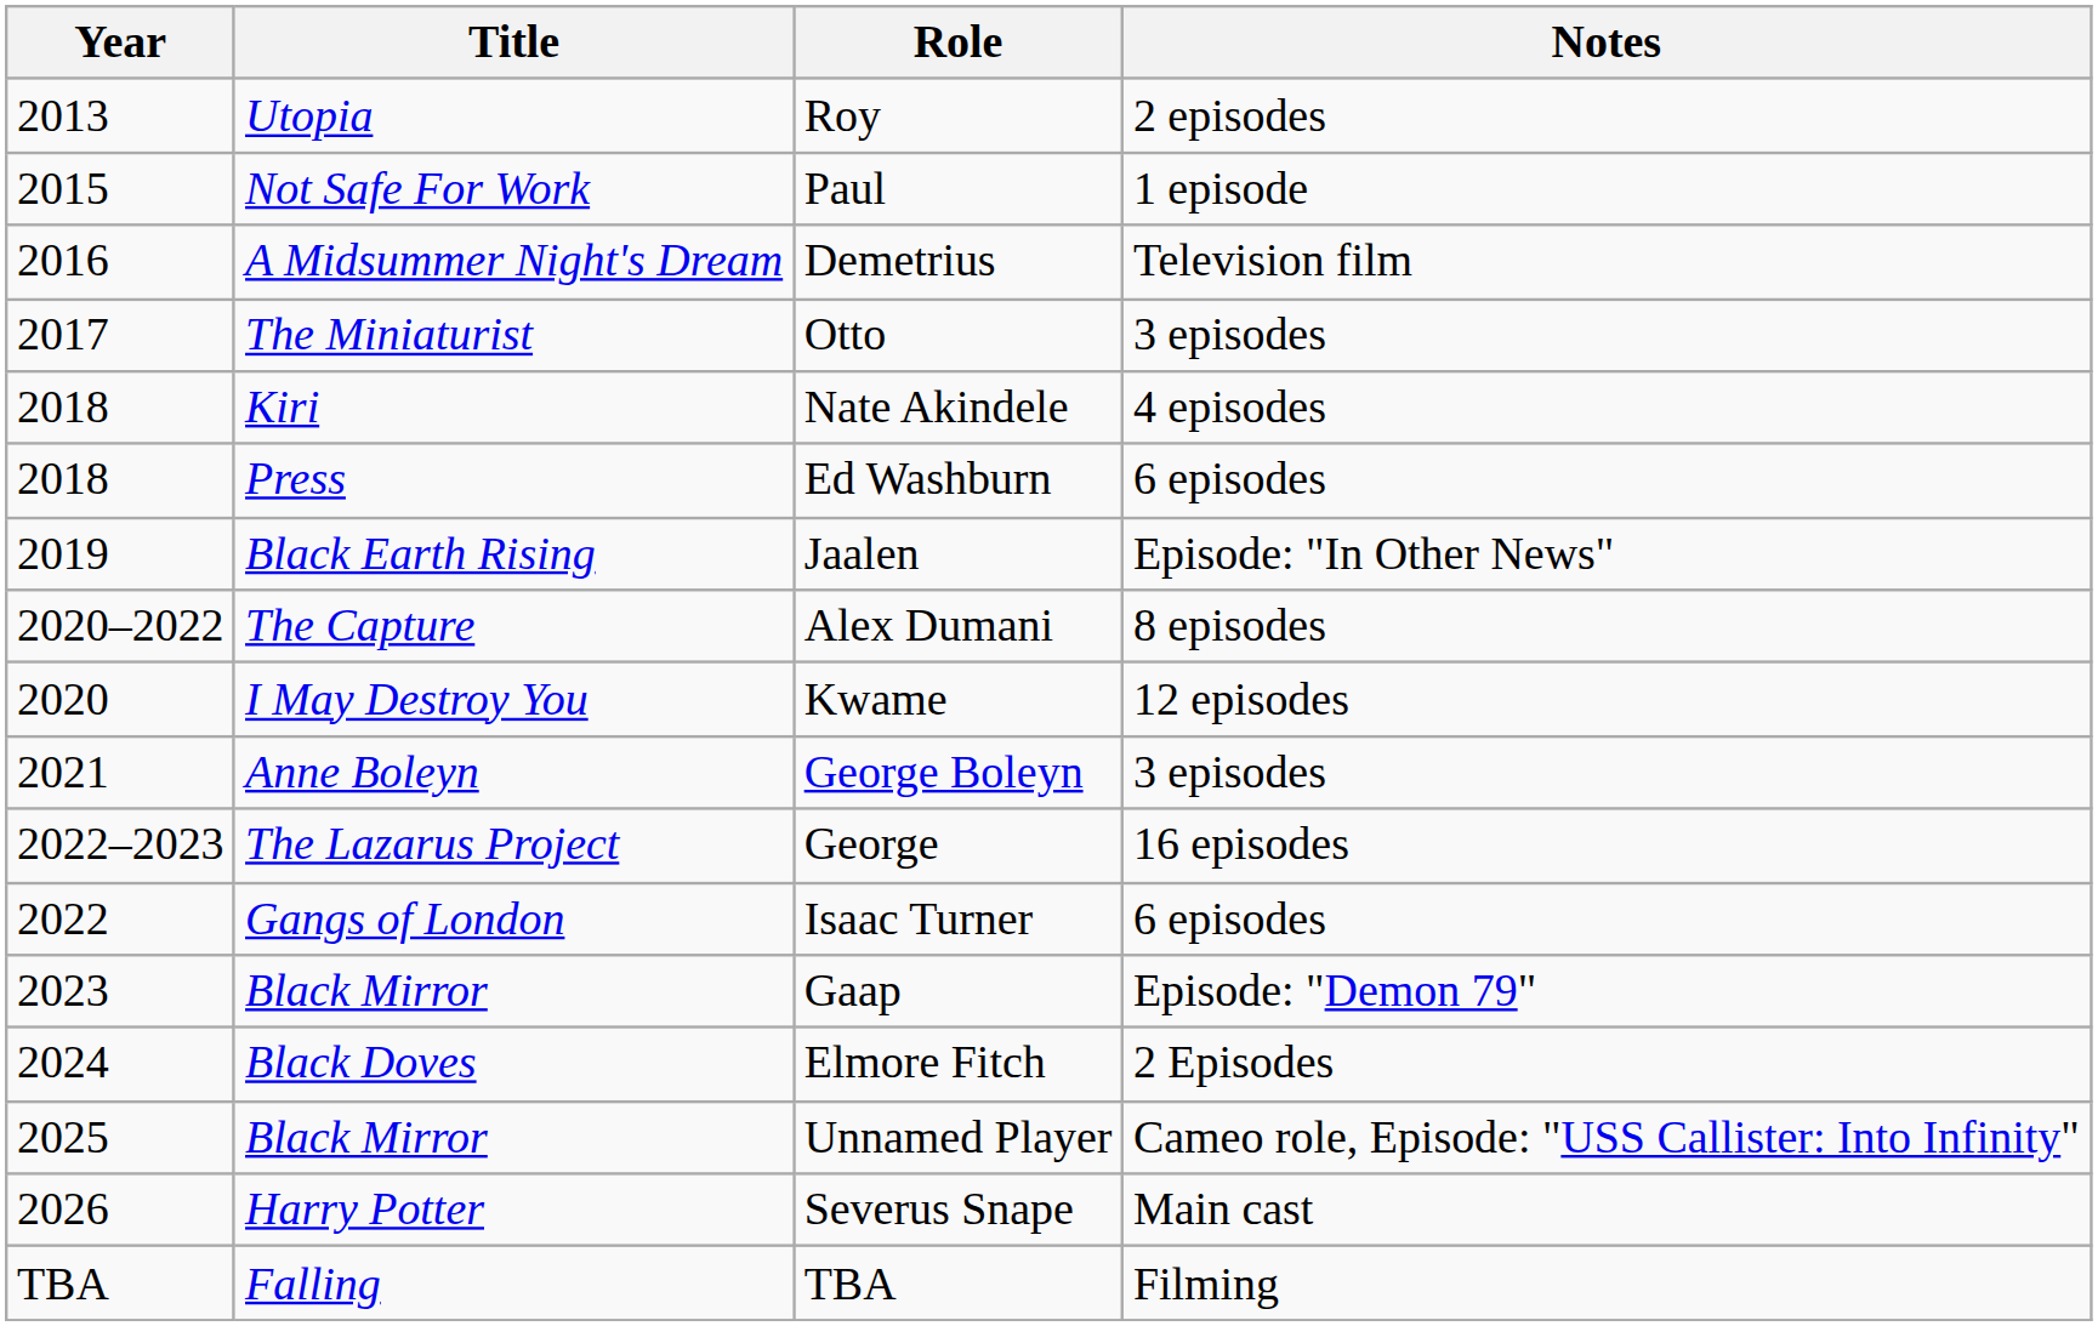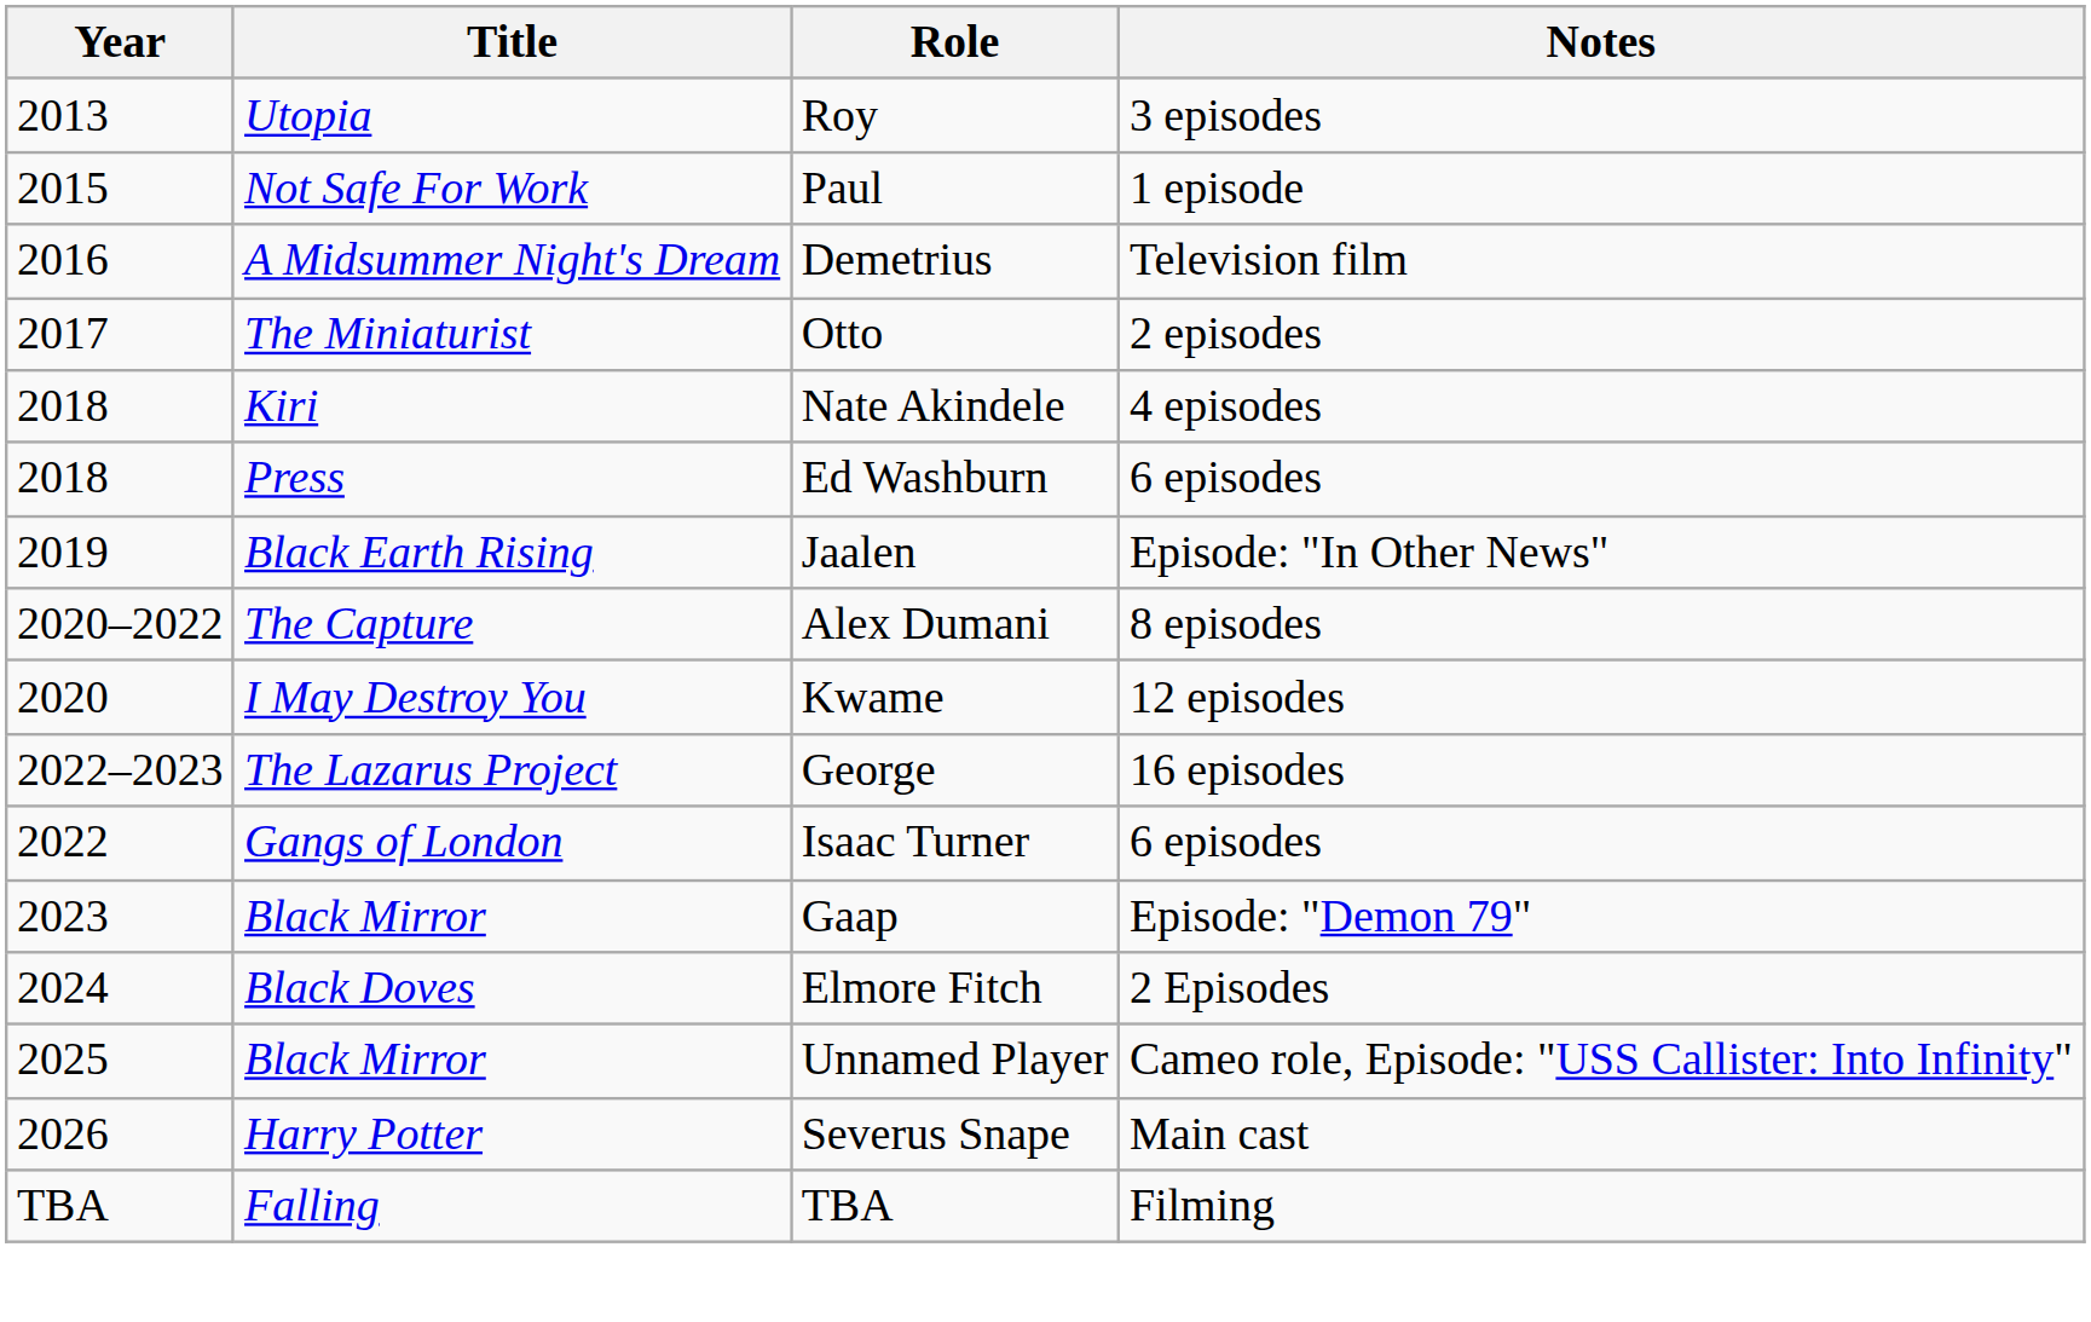Roy | Notes: 2 episodes -> 3 episodes
Otto | Notes: 3 episodes -> 2 episodes
- row: 2021 | Anne Boleyn | George Boleyn | 3 episodes
